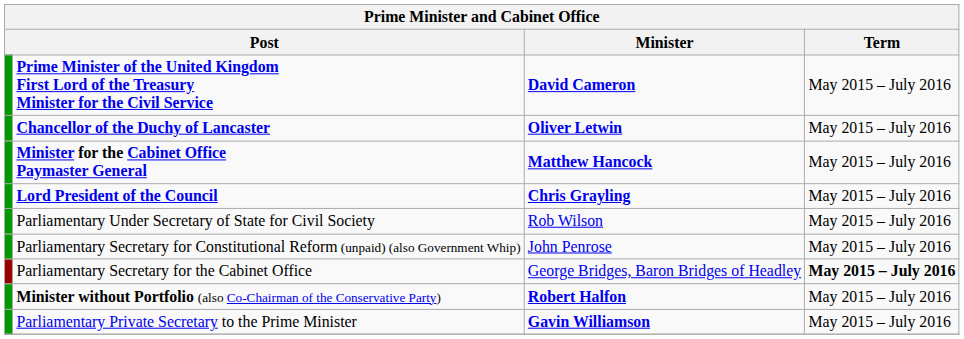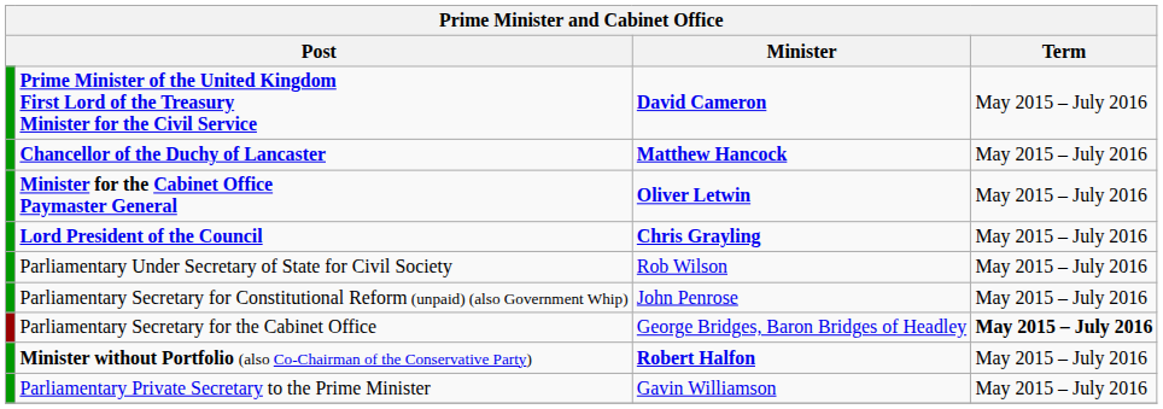Chancellor of the Duchy of Lancaster | Minister: Oliver Letwin -> Matthew Hancock
Minister for the Cabinet Office Paymaster General | Minister: Matthew Hancock -> Oliver Letwin
Parliamentary Private Secretary to the Prime Minister | Minister: bold -> normal
